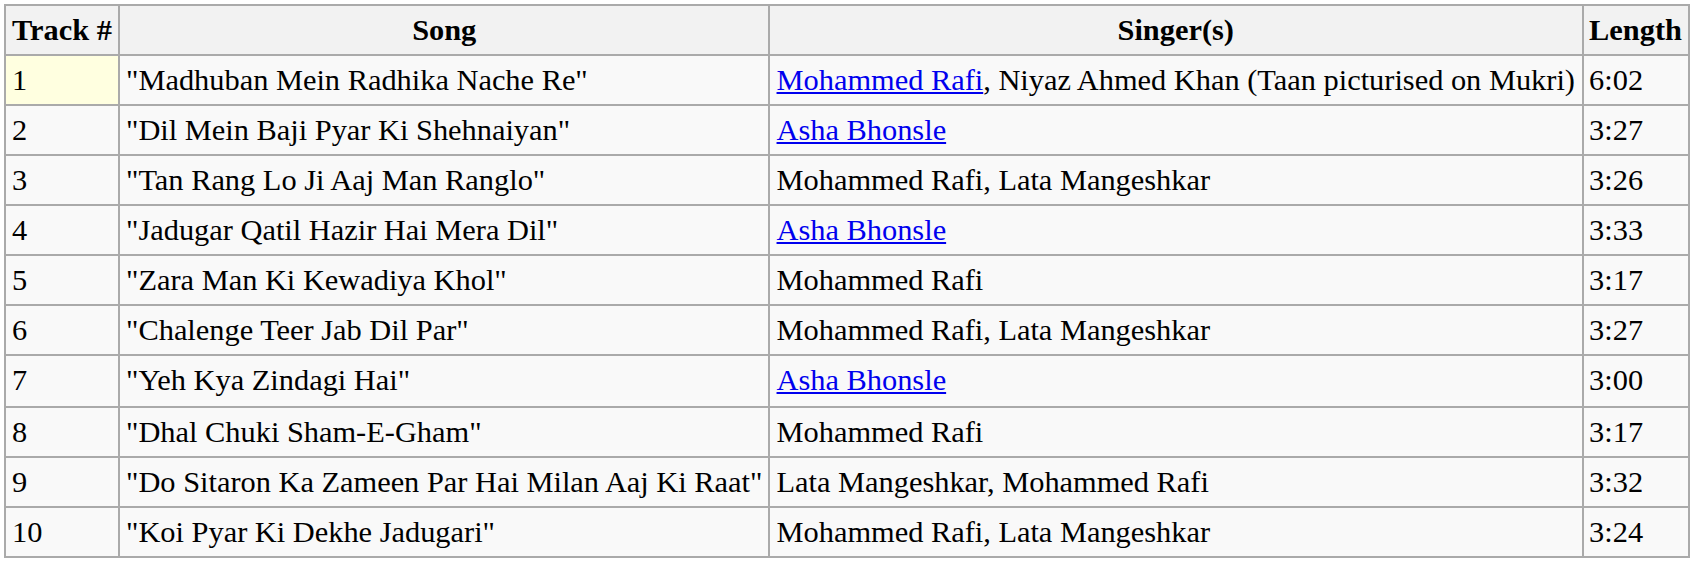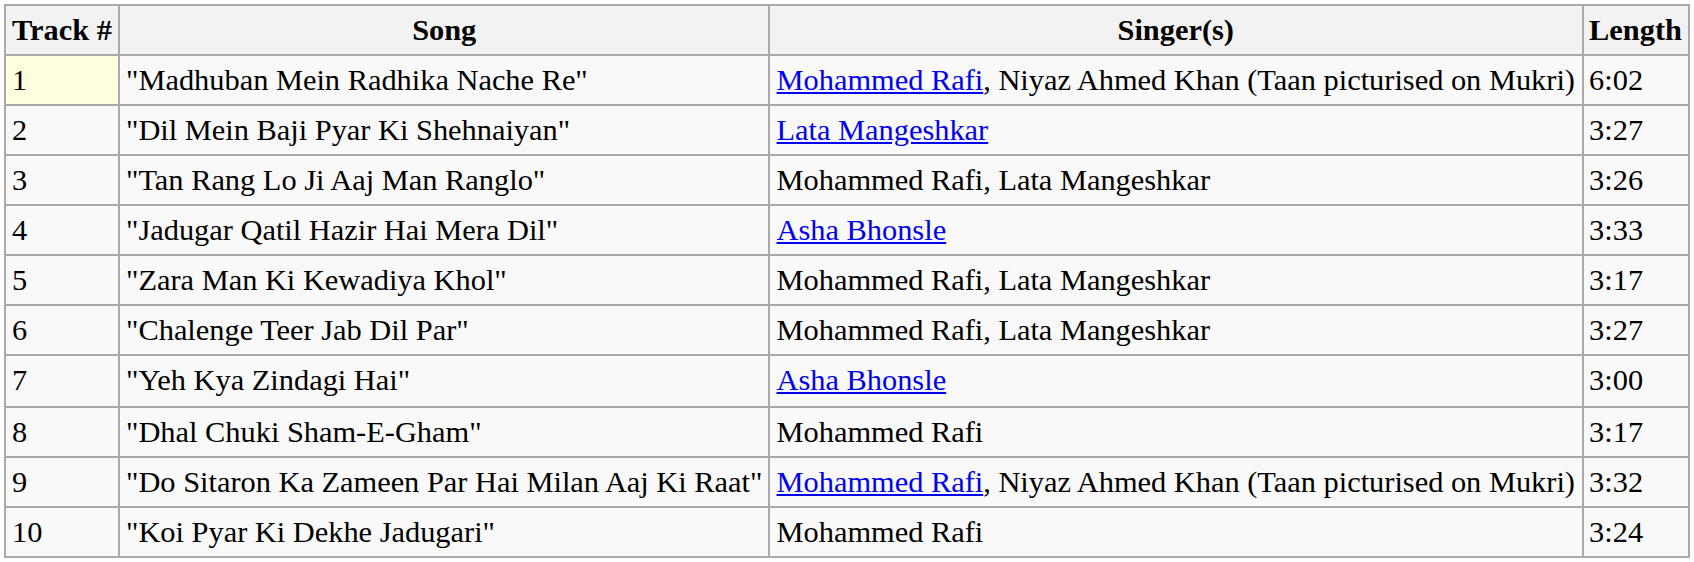"Dil Mein Baji Pyar Ki Shehnaiyan" | Singer(s): Asha Bhonsle -> Lata Mangeshkar
"Zara Man Ki Kewadiya Khol" | Singer(s): Mohammed Rafi -> Mohammed Rafi, Lata Mangeshkar
"Do Sitaron Ka Zameen Par Hai Milan Aaj Ki Raat" | Singer(s): Lata Mangeshkar, Mohammed Rafi -> Mohammed Rafi, Niyaz Ahmed Khan (Taan picturised on Mukri)
"Koi Pyar Ki Dekhe Jadugari" | Singer(s): Mohammed Rafi, Lata Mangeshkar -> Mohammed Rafi
